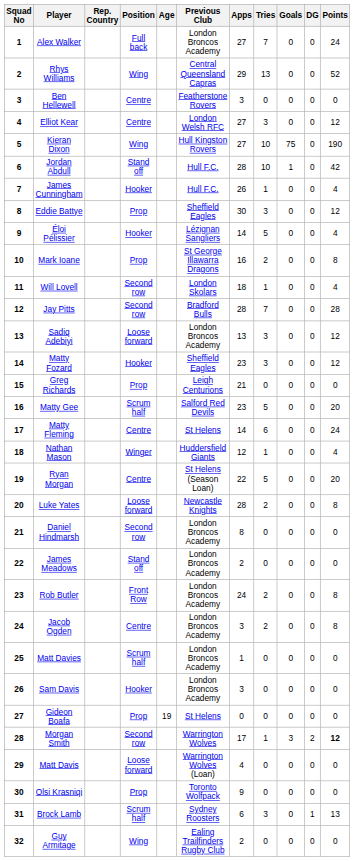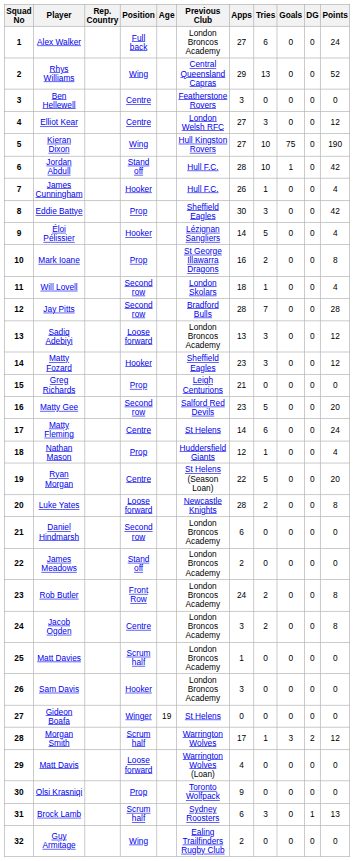Alex Walker | Tries: 7 -> 6
Eddie Battye | Points: 12 -> 42
Matty Gee | Position: Scrum half -> Second row
Nathan Mason | Position: Winger -> Prop
Daniel Hindmarsh | Apps: 8 -> 6
Gideon Boafa | Position: Prop -> Winger
Morgan Smith | Position: Second row -> Scrum half
Morgan Smith | Points: bold -> normal
